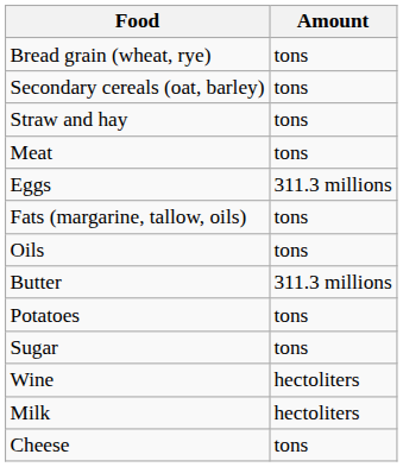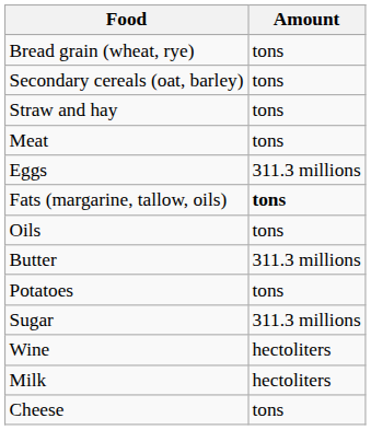Fats (margarine, tallow, oils) | Amount: normal -> bold
Sugar | Amount: tons -> 311.3 millions
